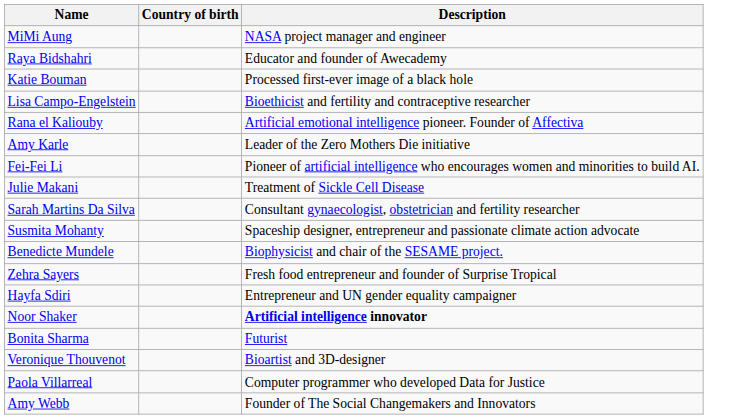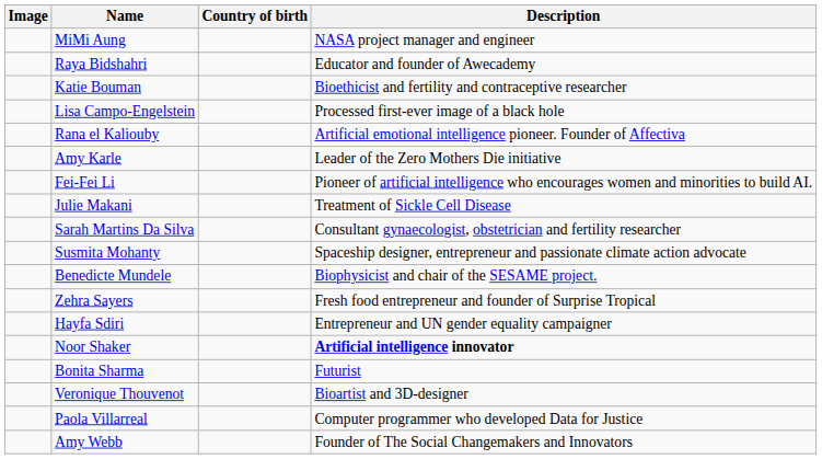+ column: Image
Katie Bouman | Description: Processed first-ever image of a black hole -> Bioethicist and fertility and contraceptive researcher
Lisa Campo-Engelstein | Description: Bioethicist and fertility and contraceptive researcher -> Processed first-ever image of a black hole
